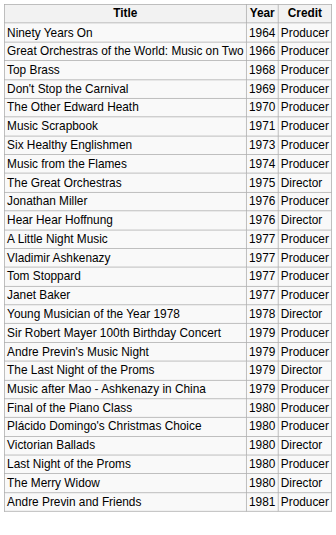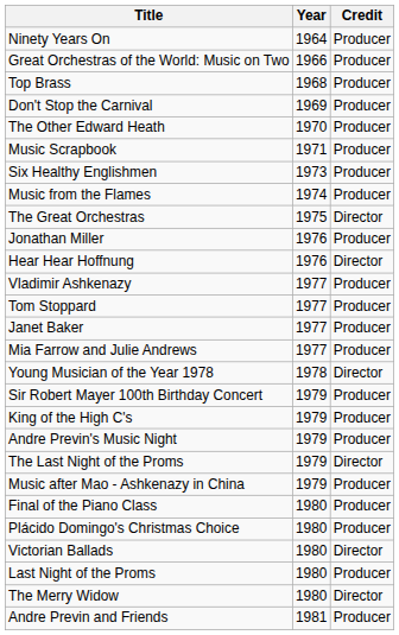- row: A Little Night Music | 1977 | Producer
+ row: Mia Farrow and Julie Andrews | 1977 | Producer
+ row: King of the High C's | 1979 | Producer
